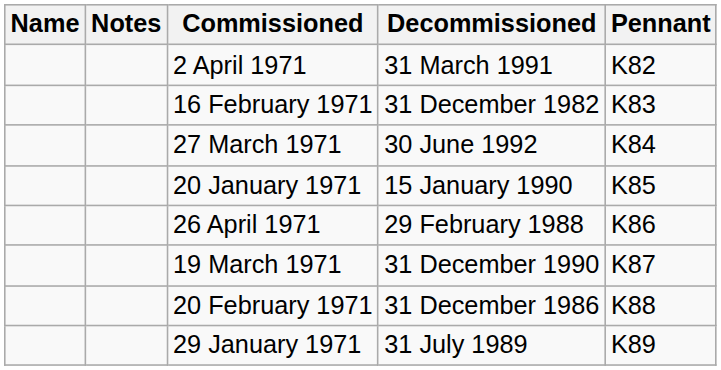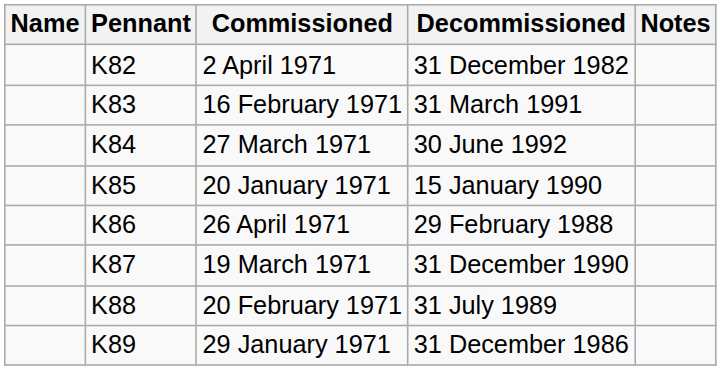columns swapped: Pennant <-> Notes
2 April 1971 | Decommissioned: 31 March 1991 -> 31 December 1982
16 February 1971 | Decommissioned: 31 December 1982 -> 31 March 1991
20 February 1971 | Decommissioned: 31 December 1986 -> 31 July 1989
29 January 1971 | Decommissioned: 31 July 1989 -> 31 December 1986
